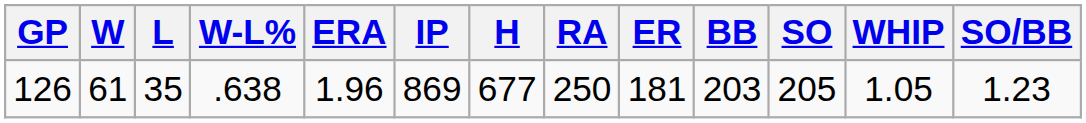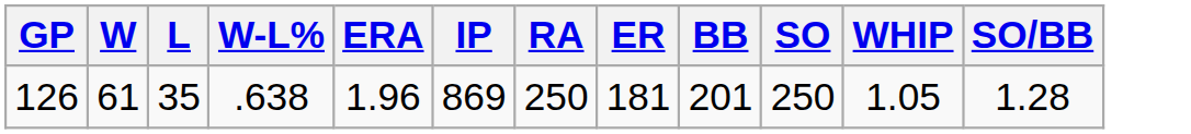- column: H | 677
126 | BB: 203 -> 201
126 | SO: 205 -> 250
126 | SO/BB: 1.23 -> 1.28
